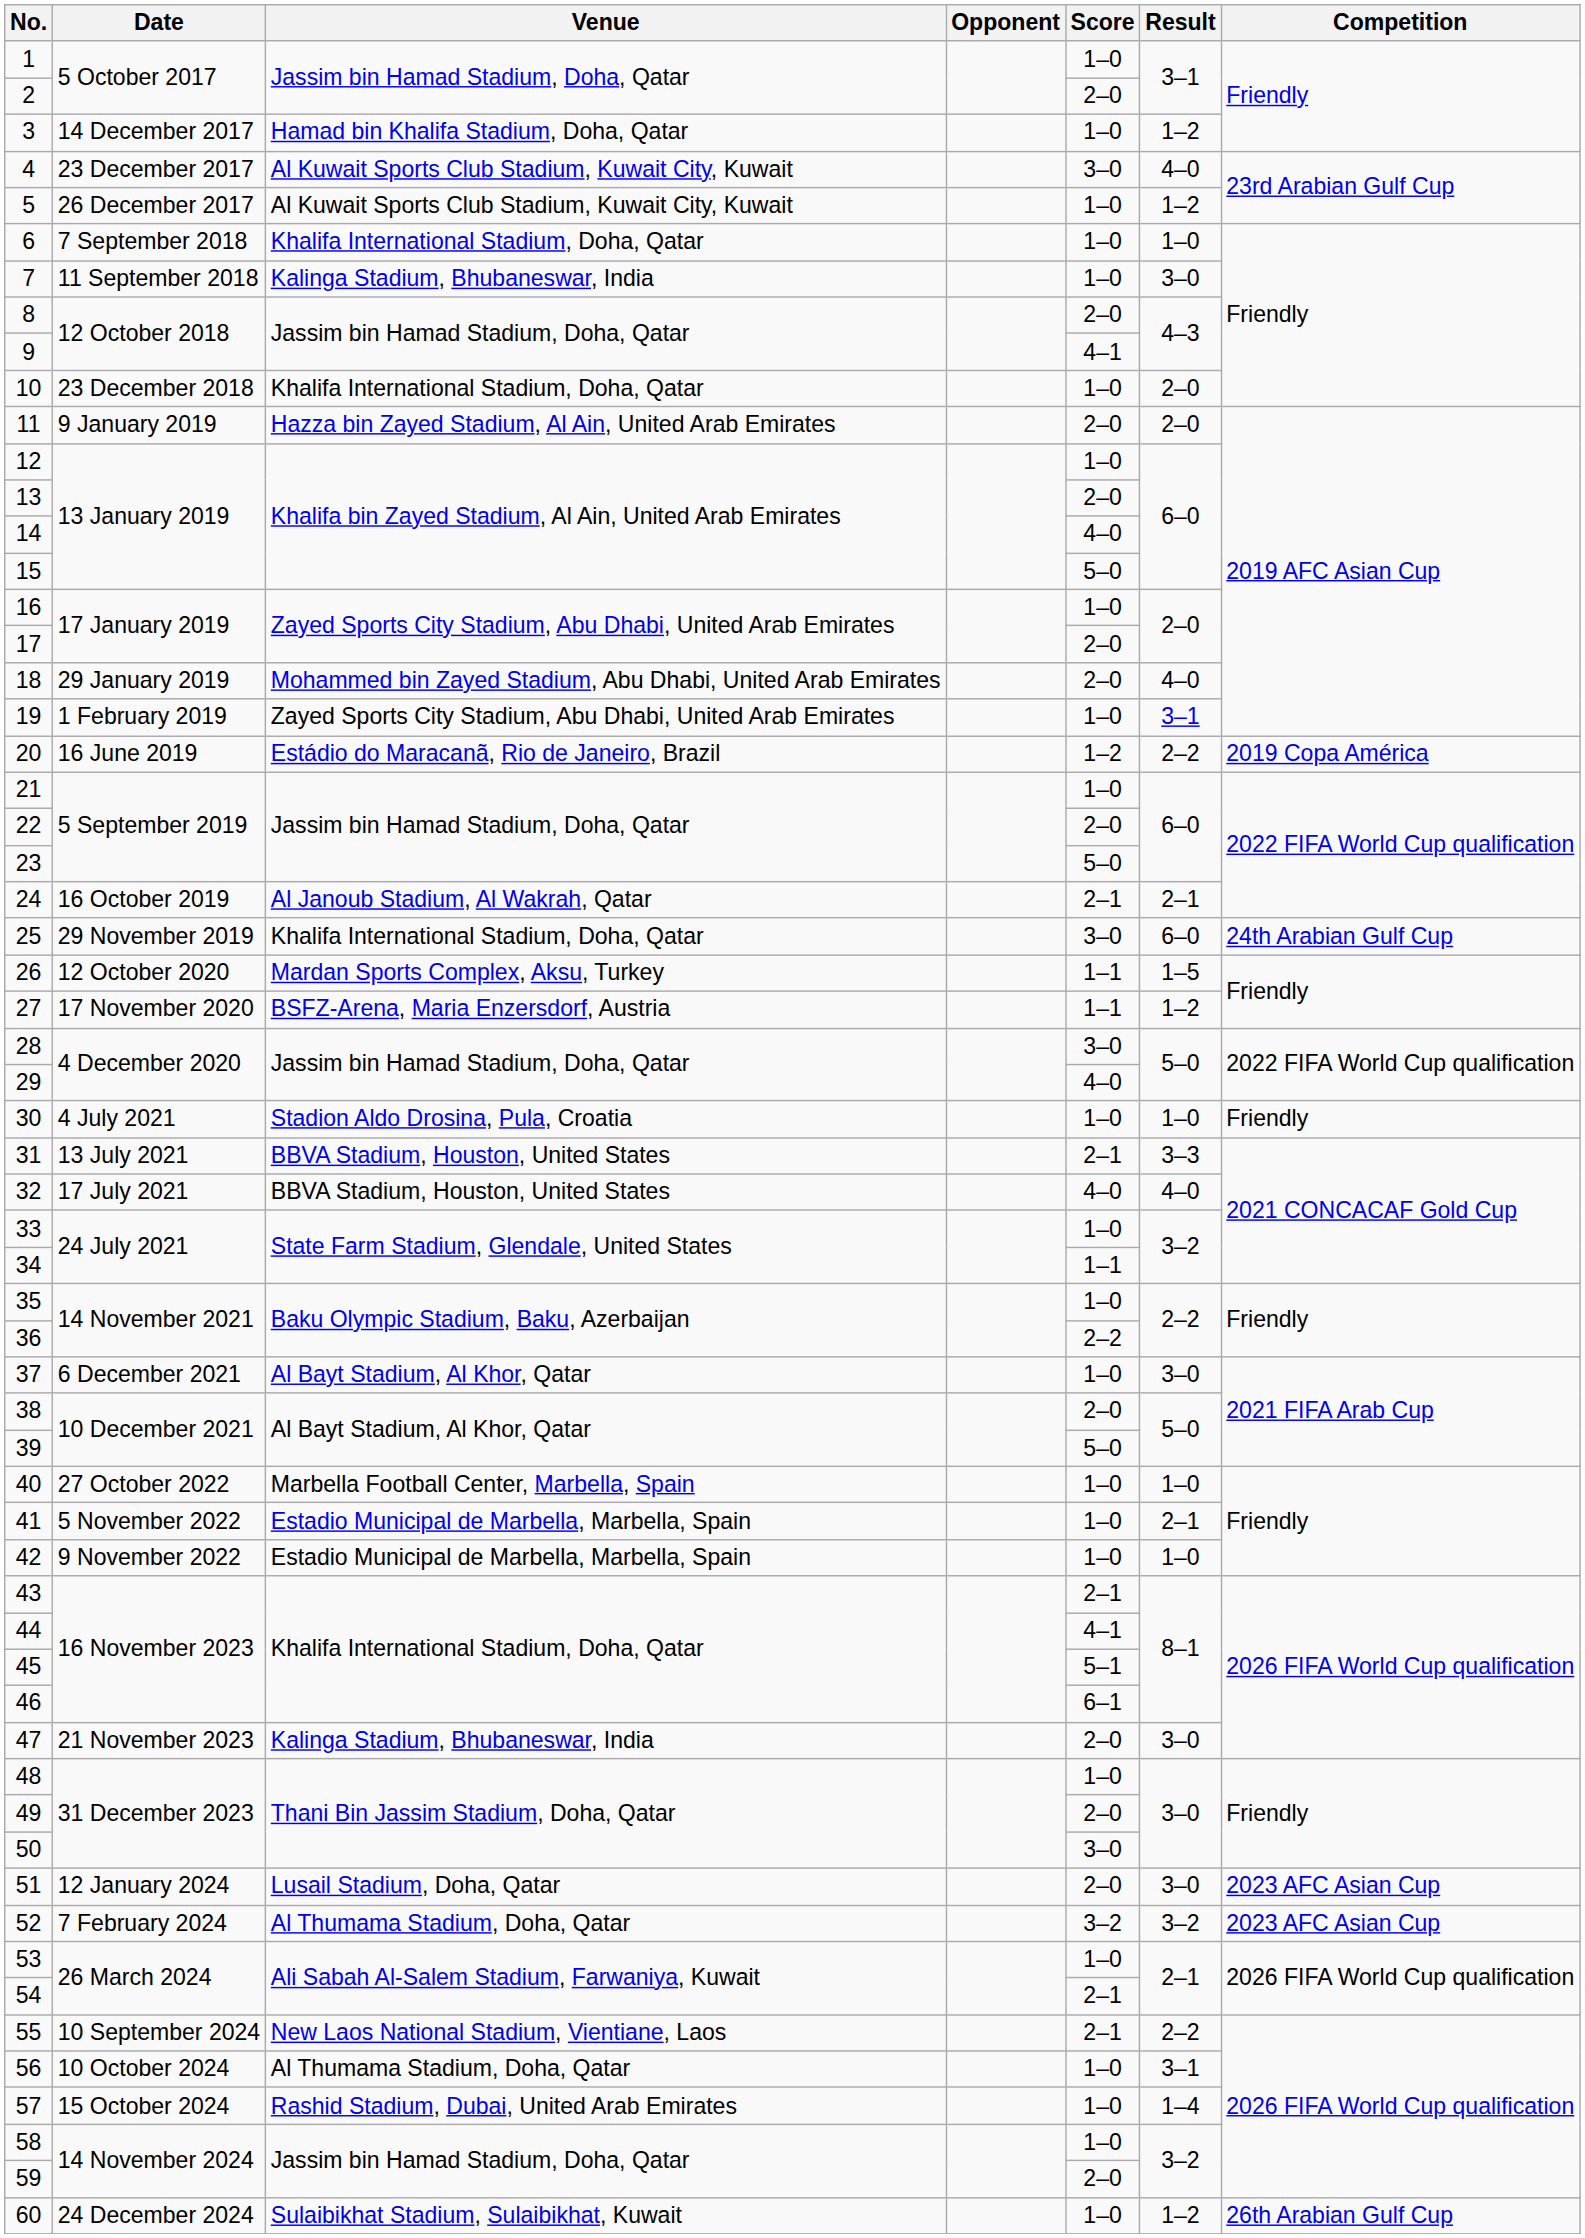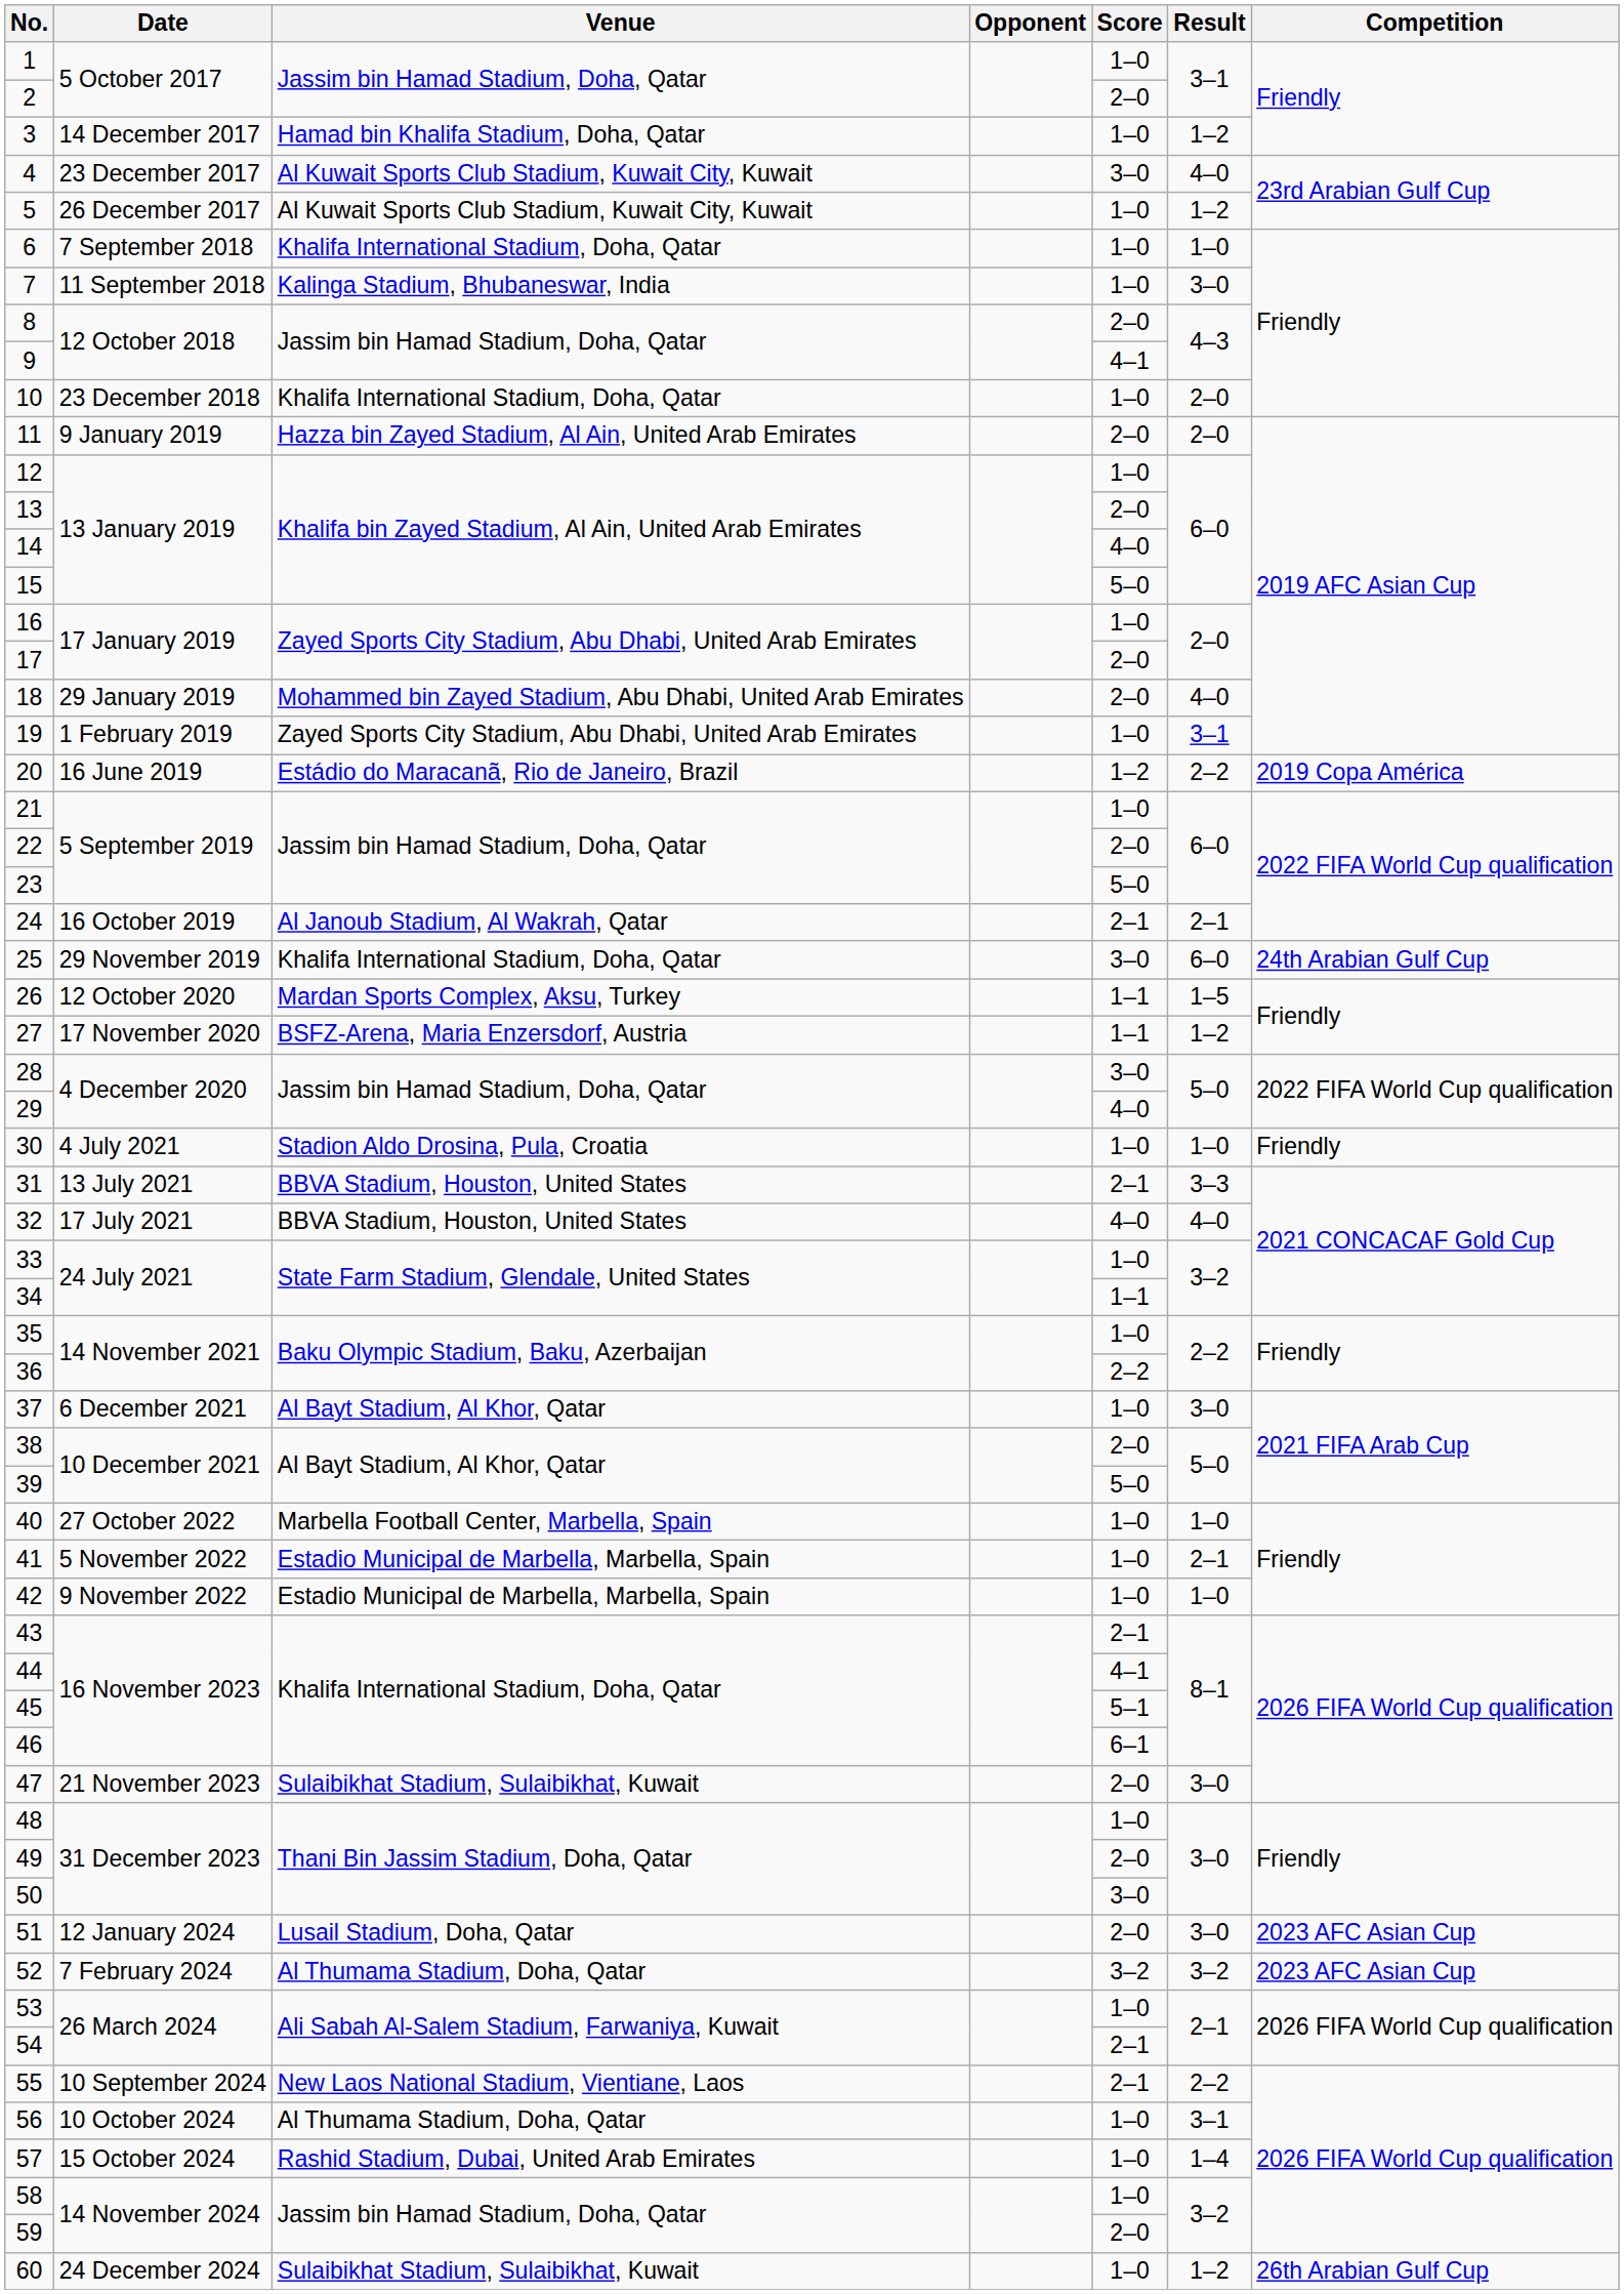47 | Venue: Kalinga Stadium, Bhubaneswar, India -> Sulaibikhat Stadium, Sulaibikhat, Kuwait
